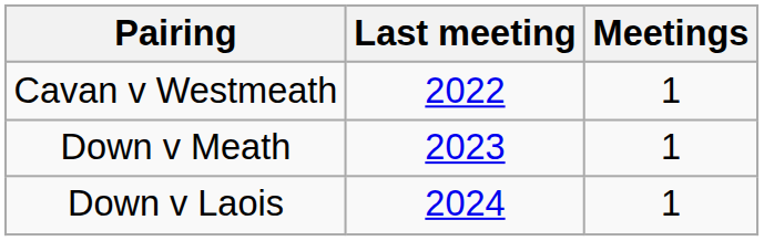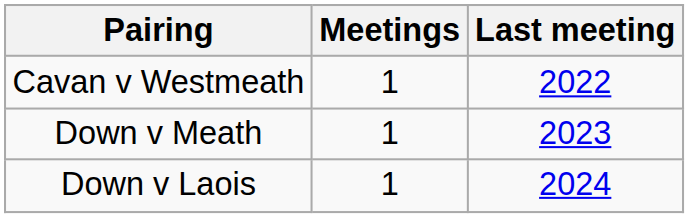columns swapped: Meetings <-> Last meeting
